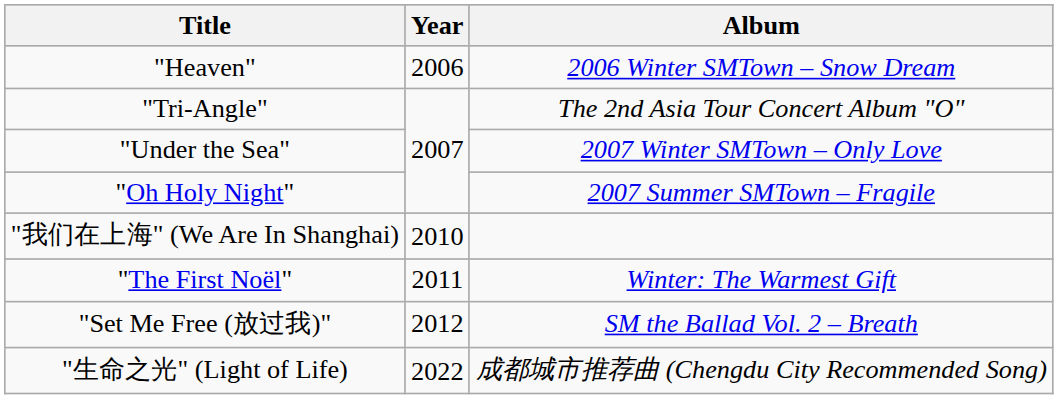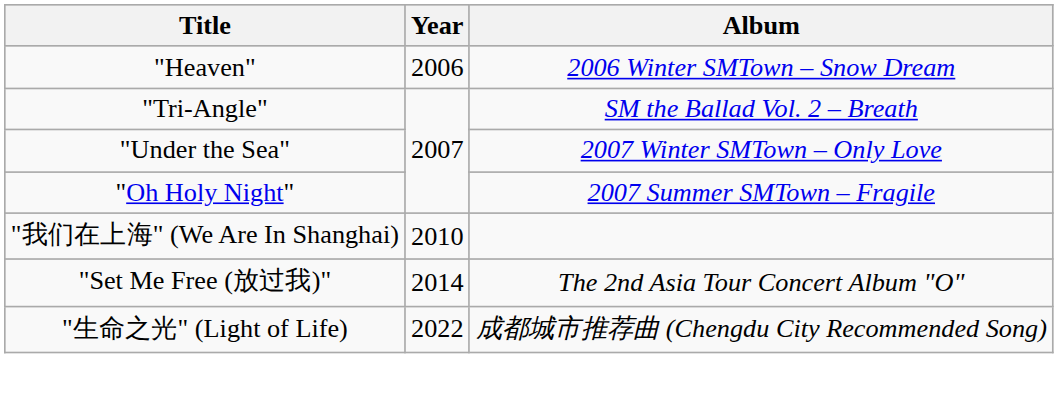"Tri-Angle" | Album: The 2nd Asia Tour Concert Album "O" -> SM the Ballad Vol. 2 – Breath
- row: "The First Noël" | 2011 | Winter: The Warmest Gift
"Set Me Free (放过我)" | Year: 2012 -> 2014
"Set Me Free (放过我)" | Album: SM the Ballad Vol. 2 – Breath -> The 2nd Asia Tour Concert Album "O"
